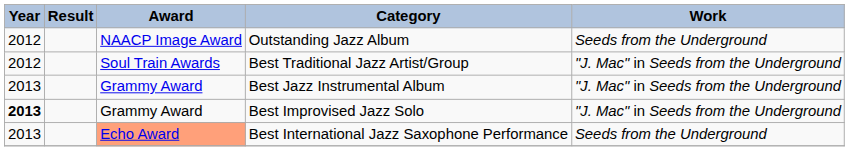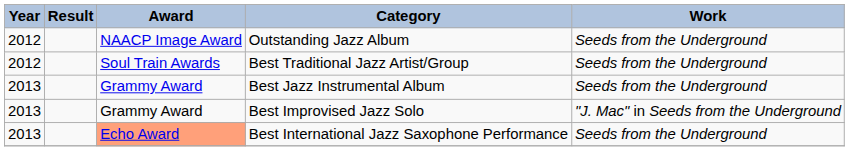Best Traditional Jazz Artist/Group | Work: "J. Mac" in Seeds from the Underground -> Seeds from the Underground
Best Jazz Instrumental Album | Work: "J. Mac" in Seeds from the Underground -> Seeds from the Underground
Best Improvised Jazz Solo | Year: bold -> normal
